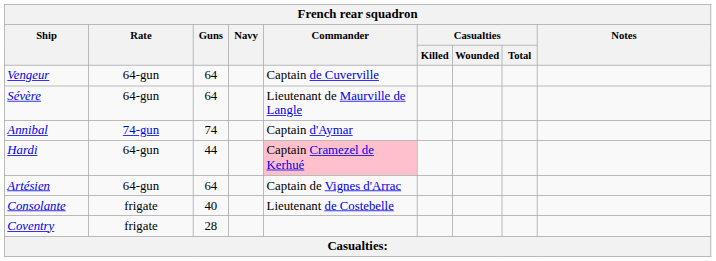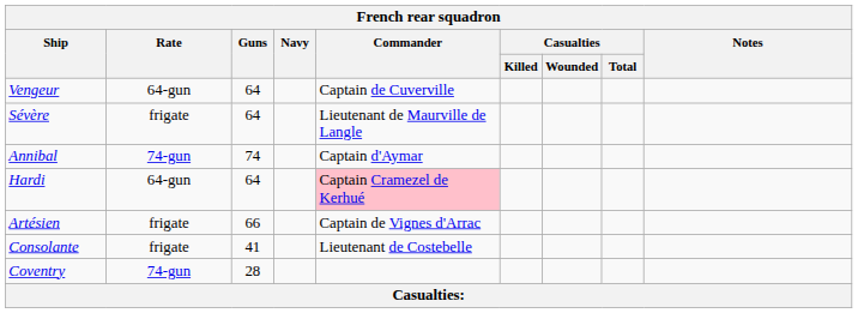Sévère | Rate: 64-gun -> frigate
Hardi | Guns: 44 -> 64
Artésien | Rate: 64-gun -> frigate
Artésien | Guns: 64 -> 66
Consolante | Guns: 40 -> 41
Coventry | Rate: frigate -> 74-gun
